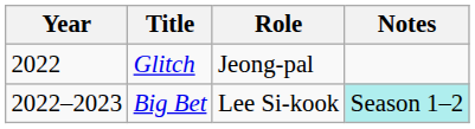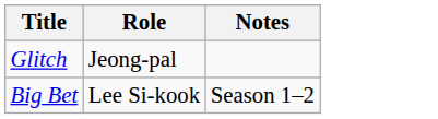- column: Year | 2022 | 2022–2023
Big Bet | Notes: paleturquoise background -> no background
